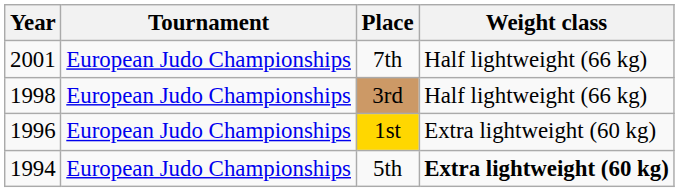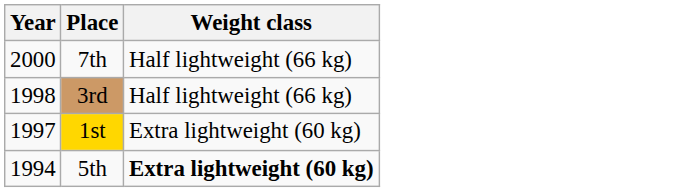- column: Tournament | European Judo Championships | European Judo Championships | European Judo Championships | European Judo Championships
7th | Year: 2001 -> 2000
1st | Year: 1996 -> 1997
